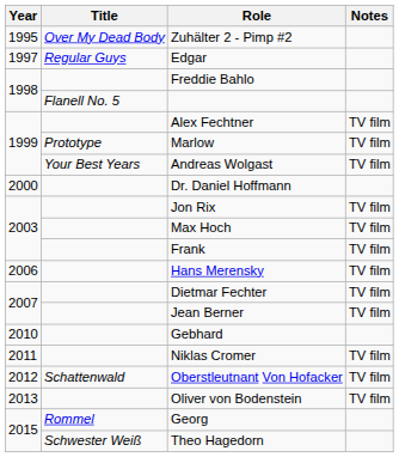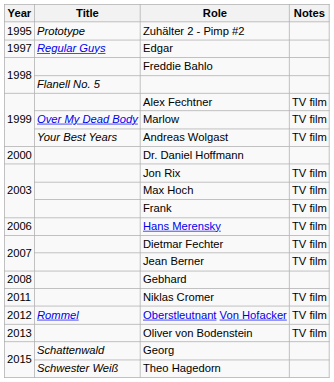Zuhälter 2 - Pimp #2 | Title: Over My Dead Body -> Prototype
Marlow | Title: Prototype -> Over My Dead Body
Gebhard | Year: 2010 -> 2008
Oberstleutnant Von Hofacker | Title: Schattenwald -> Rommel
Georg | Title: Rommel -> Schattenwald
